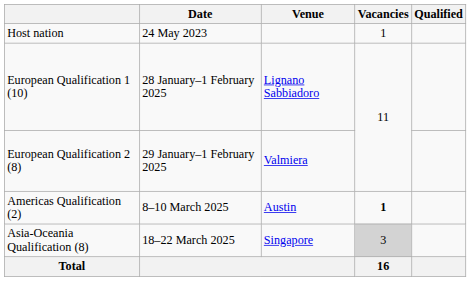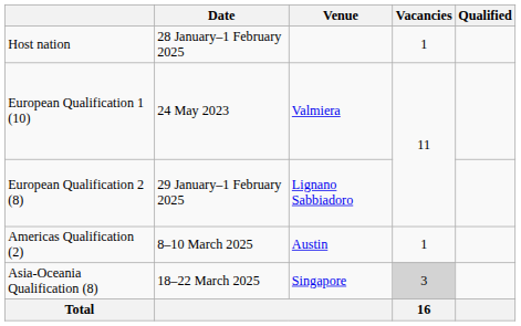Host nation | Date: 24 May 2023 -> 28 January–1 February 2025
European Qualification 1 (10) | Date: 28 January–1 February 2025 -> 24 May 2023
European Qualification 1 (10) | Venue: Lignano Sabbiadoro -> Valmiera
European Qualification 2 (8) | Venue: Valmiera -> Lignano Sabbiadoro
Americas Qualification (2) | Vacancies: bold -> normal
